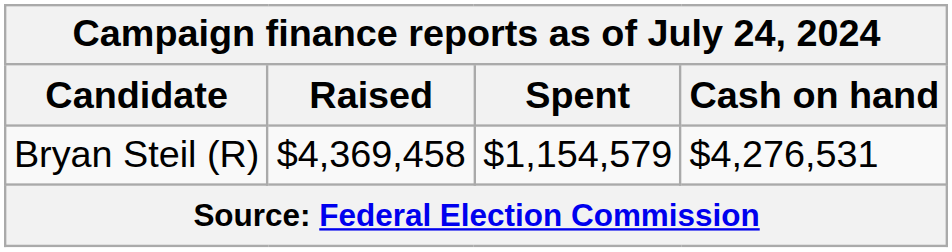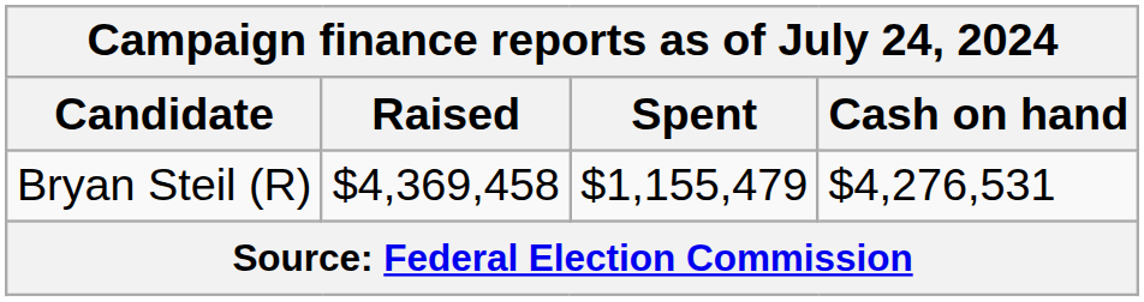Bryan Steil (R) | Spent: $1,154,579 -> $1,155,479
